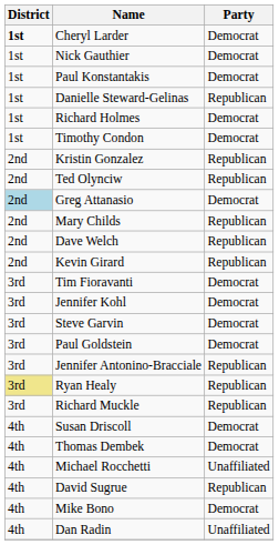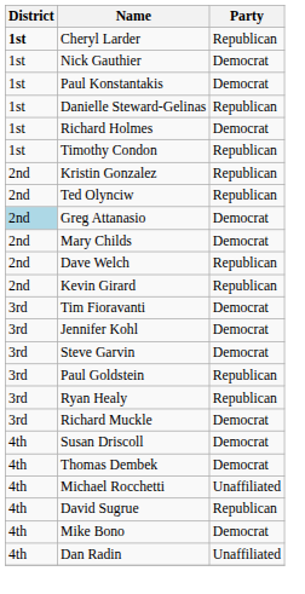Cheryl Larder | Party: Democrat -> Republican
Timothy Condon | Party: Democrat -> Republican
Mary Childs | Party: Republican -> Democrat
Paul Goldstein | Party: Democrat -> Republican
- row: 3rd | Jennifer Antonino-Bracciale | Republican
Ryan Healy | District: khaki background -> no background
Richard Muckle | Party: Republican -> Democrat
